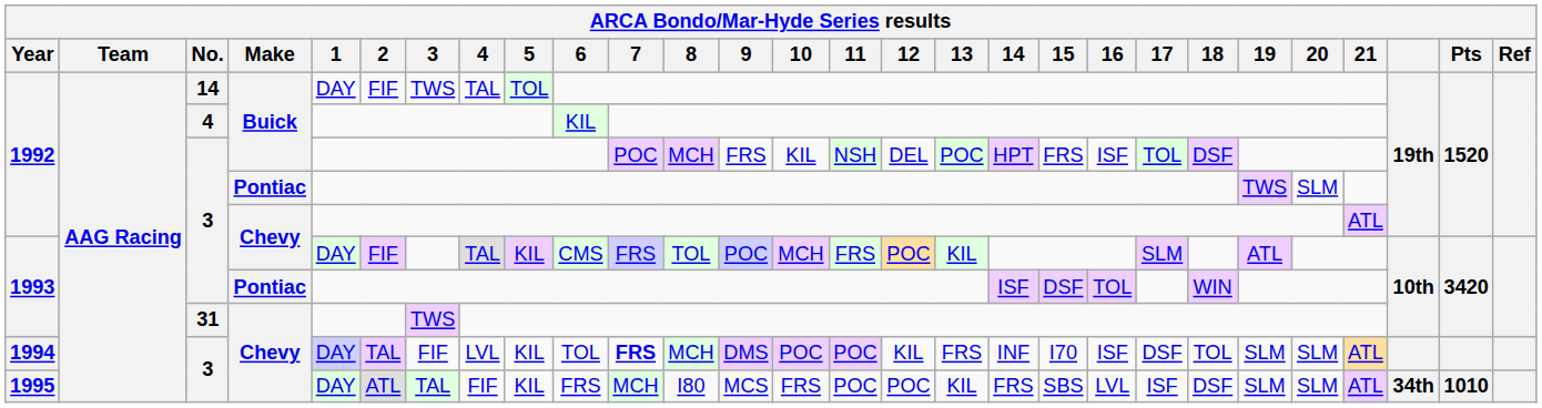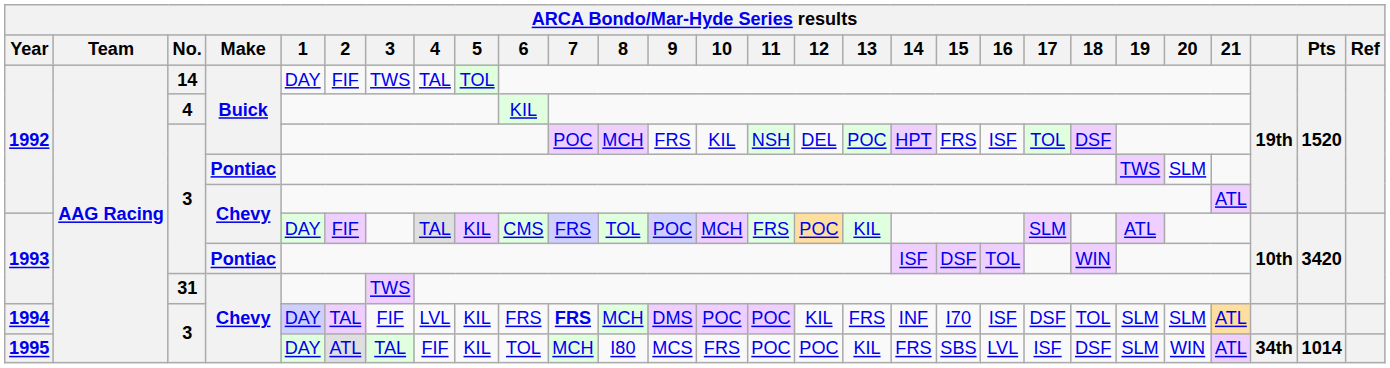1994 | 6: TOL -> FRS
1995 | 6: FRS -> TOL
1995 | 20: SLM -> WIN
1995 | Pts: 1010 -> 1014
